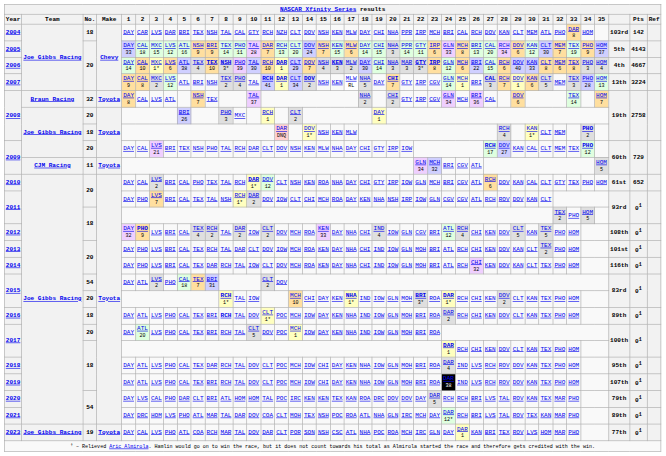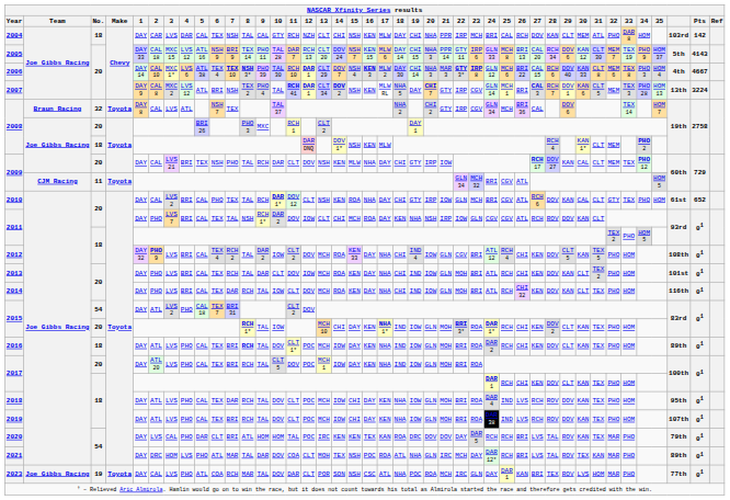2004 | 5: BRI -> CAL
2004 | 14: DOV -> CHI
